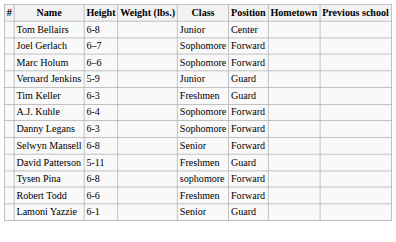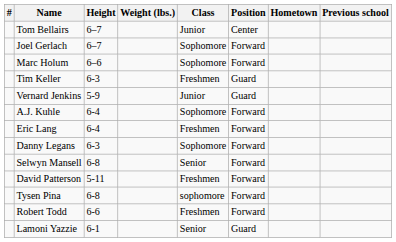Tom Bellairs | Height: 6-8 -> 6–7
rows swapped: Vernard Jenkins <-> Tim Keller
+ row: Eric Lang | 6-4 | Freshmen | Forward
David Patterson | Position: Guard -> Forward
